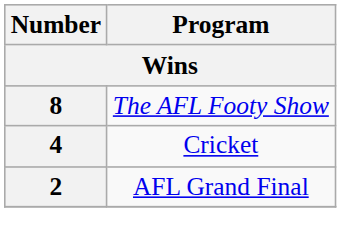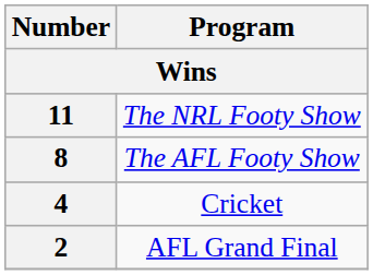+ row: 11 | The NRL Footy Show
